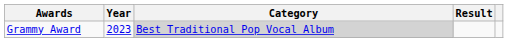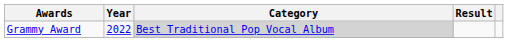Grammy Award | Year: 2023 -> 2022
